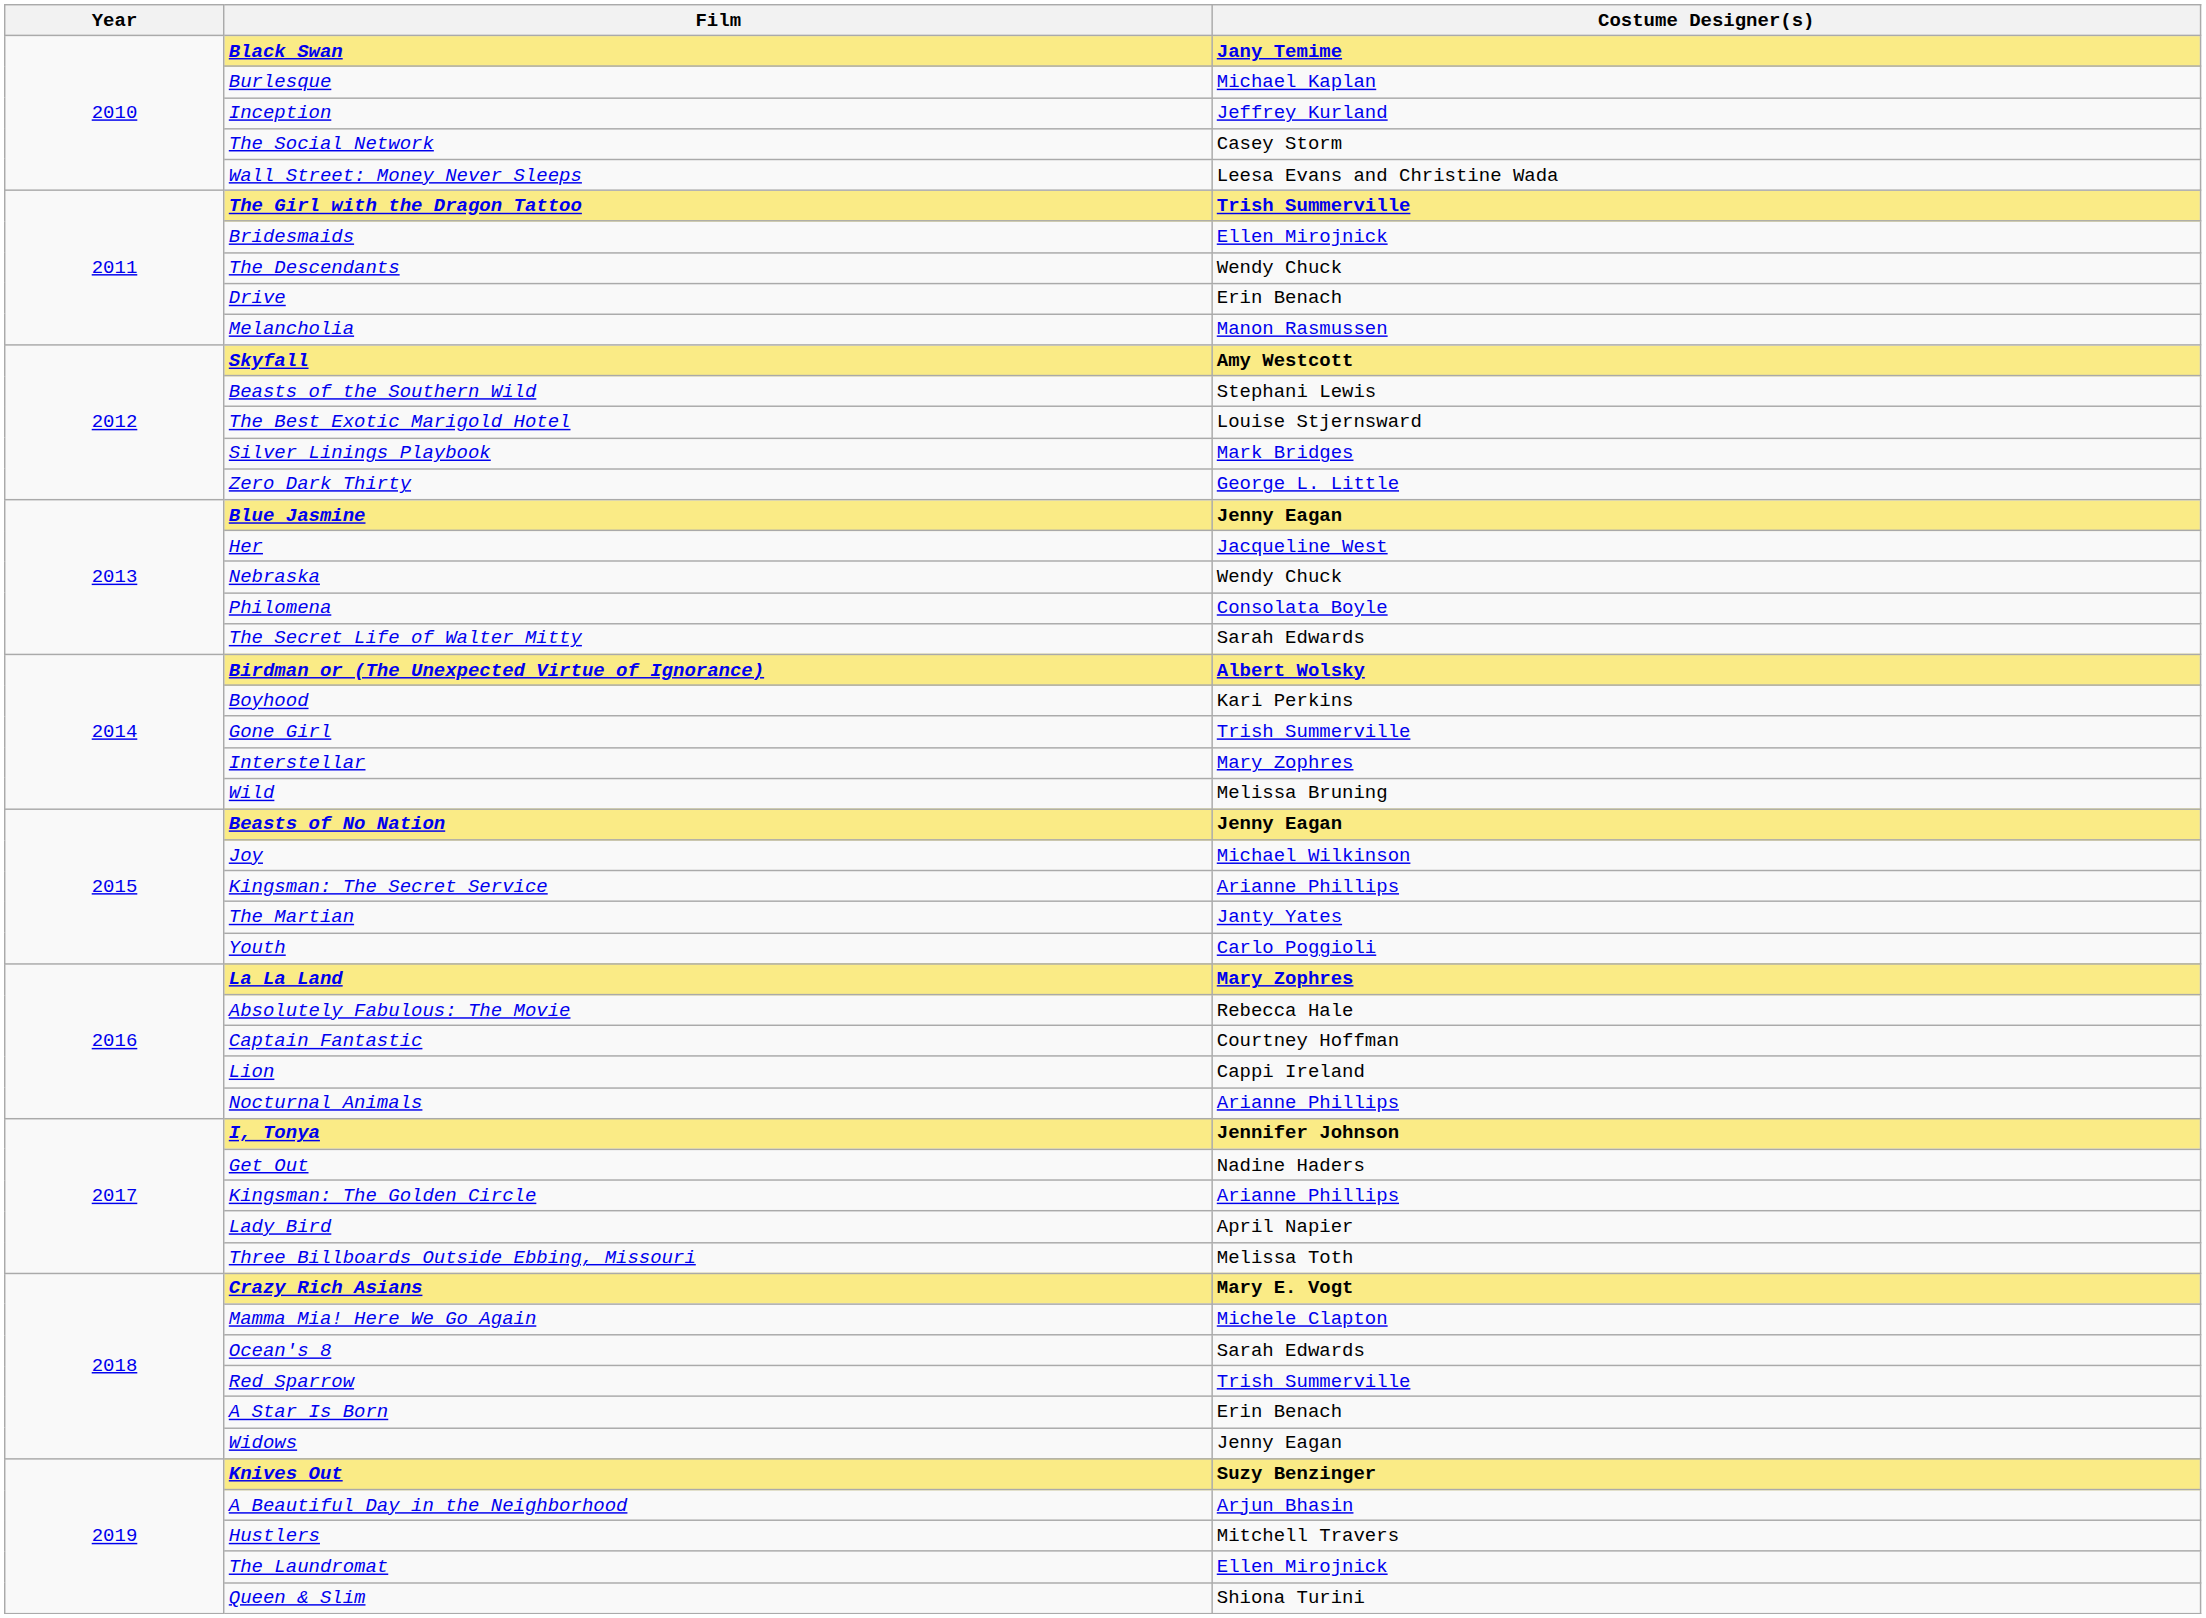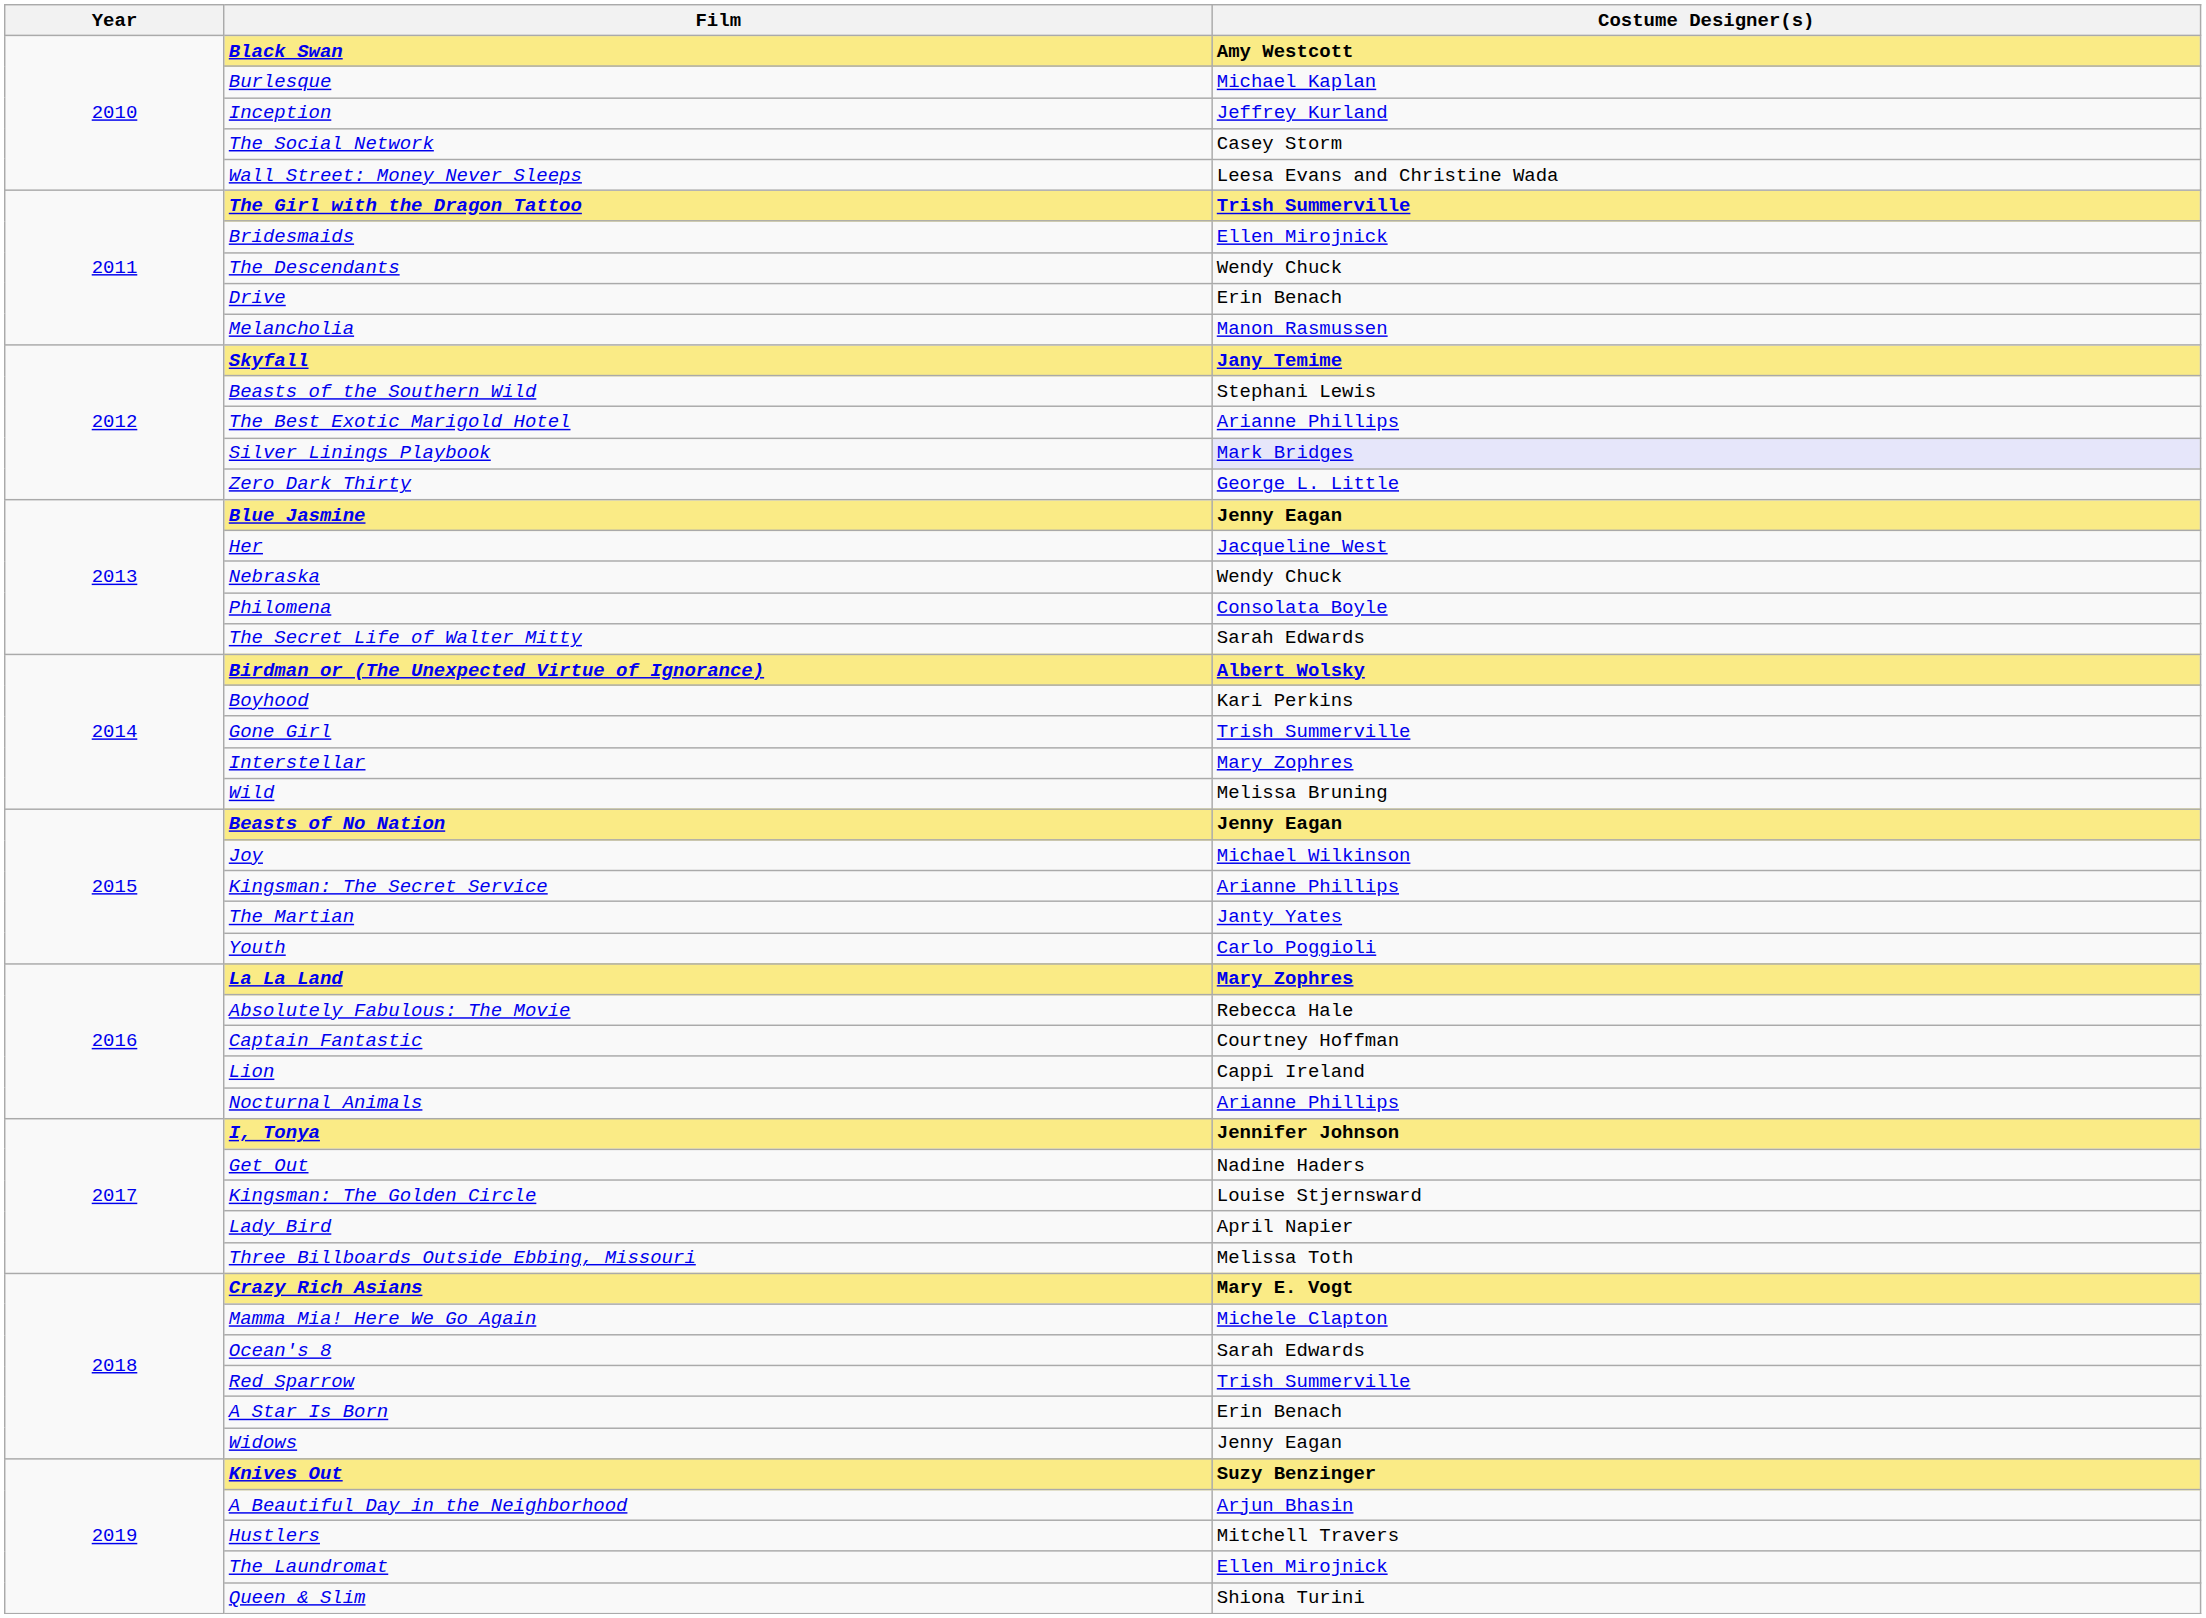Black Swan | Costume Designer(s): Jany Temime -> Amy Westcott
Skyfall | Costume Designer(s): Amy Westcott -> Jany Temime
The Best Exotic Marigold Hotel | Costume Designer(s): Louise Stjernsward -> Arianne Phillips
Silver Linings Playbook | Costume Designer(s): no background -> lavender background
Kingsman: The Golden Circle | Costume Designer(s): Arianne Phillips -> Louise Stjernsward
